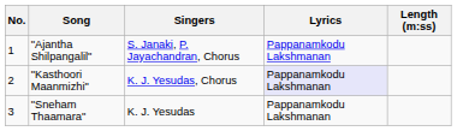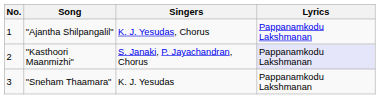- column: Length (m:ss)
"Ajantha Shilpangalil" | Singers: S. Janaki, P. Jayachandran, Chorus -> K. J. Yesudas, Chorus
"Kasthoori Maanmizhi" | Singers: K. J. Yesudas, Chorus -> S. Janaki, P. Jayachandran, Chorus
